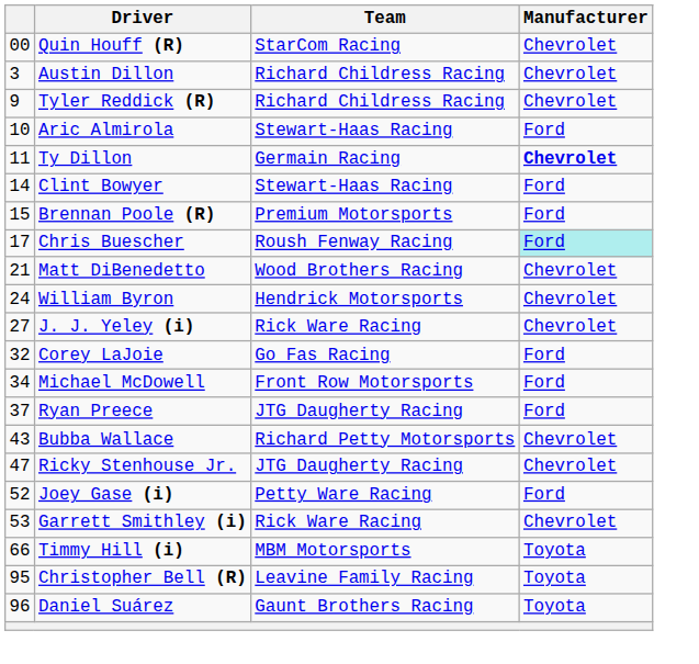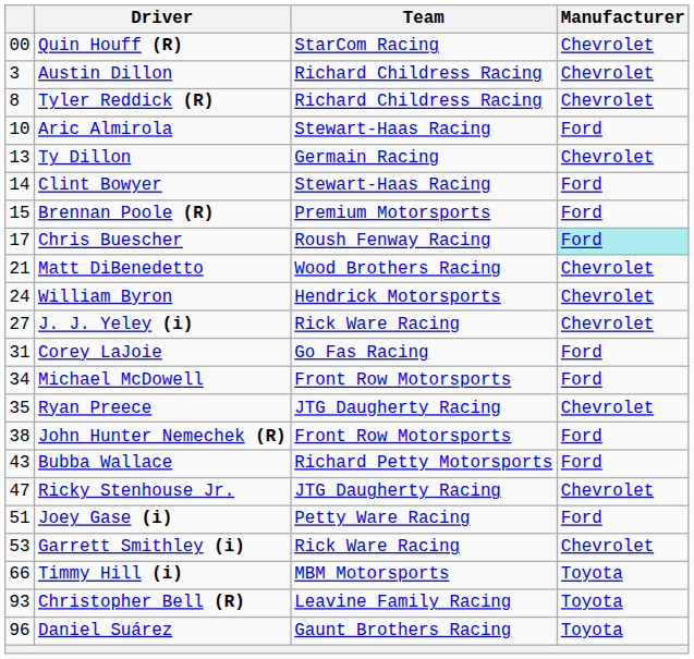Tyler Reddick (R) | column 1: 9 -> 8
Ty Dillon | column 1: 11 -> 13
Ty Dillon | Manufacturer: bold -> normal
Corey LaJoie | column 1: 32 -> 31
Ryan Preece | column 1: 37 -> 35
Ryan Preece | Manufacturer: Ford -> Chevrolet
+ row: 38 | John Hunter Nemechek (R) | Front Row Motorsports | Ford
Bubba Wallace | Manufacturer: Chevrolet -> Ford
Joey Gase (i) | column 1: 52 -> 51
Christopher Bell (R) | column 1: 95 -> 93
